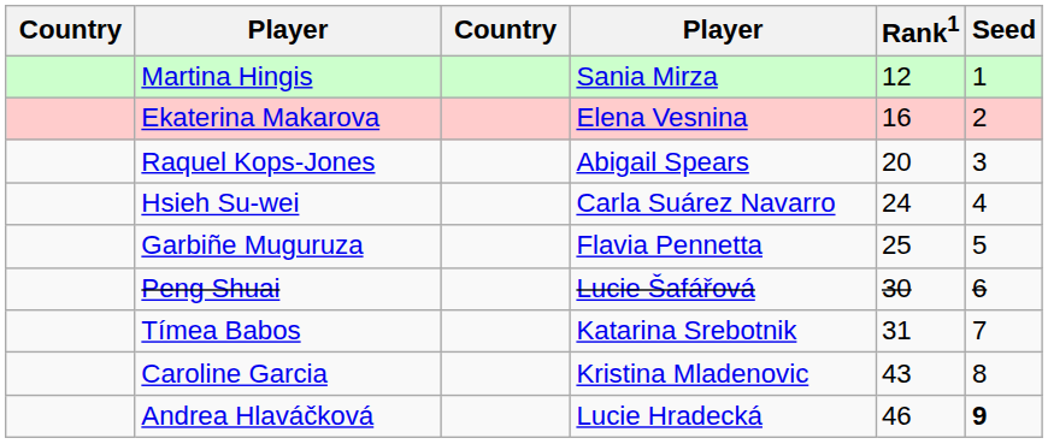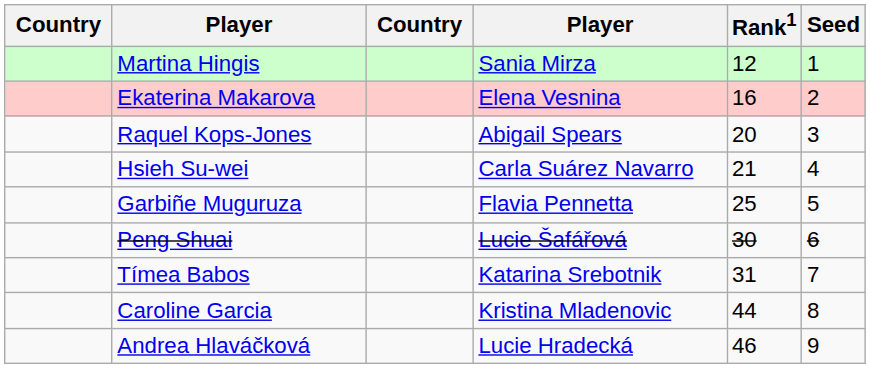Hsieh Su-wei | Rank1: 24 -> 21
Caroline Garcia | Rank1: 43 -> 44
Andrea Hlaváčková | Seed: bold -> normal
